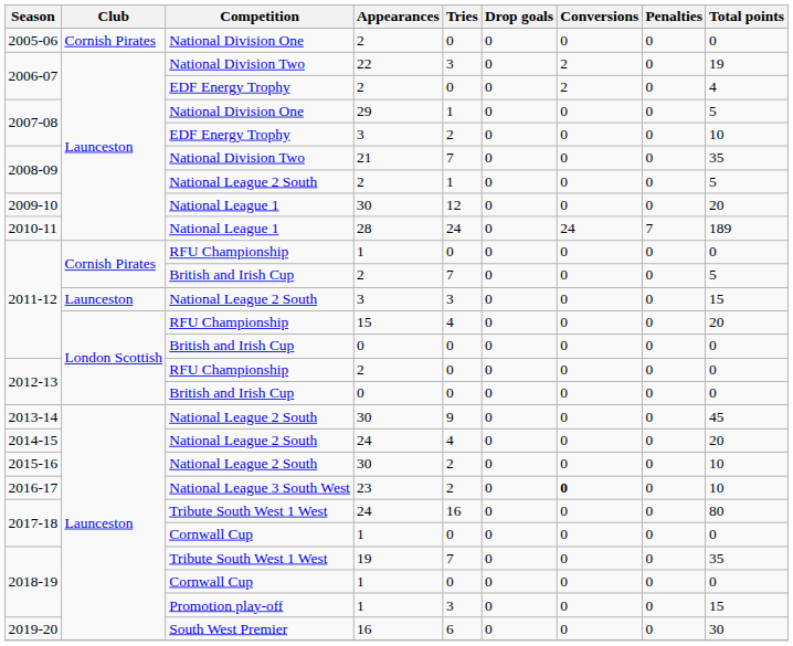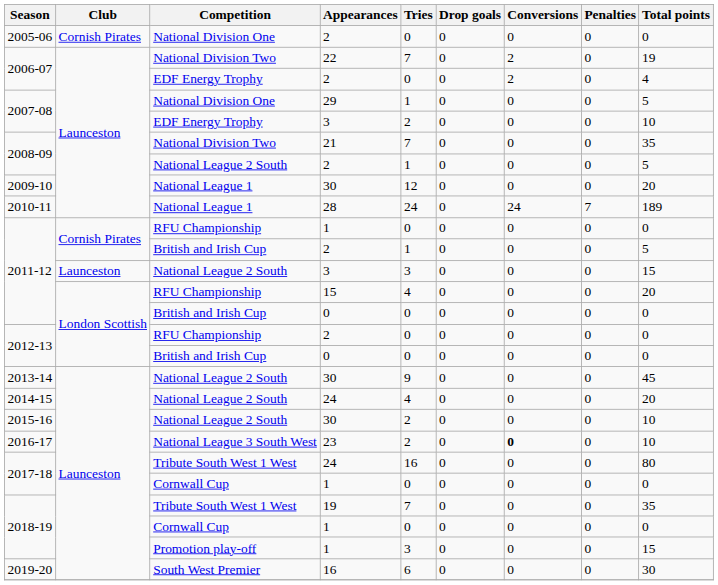2006-07 / 22 | Tries: 3 -> 7
2011-12 / 2 | Tries: 7 -> 1
